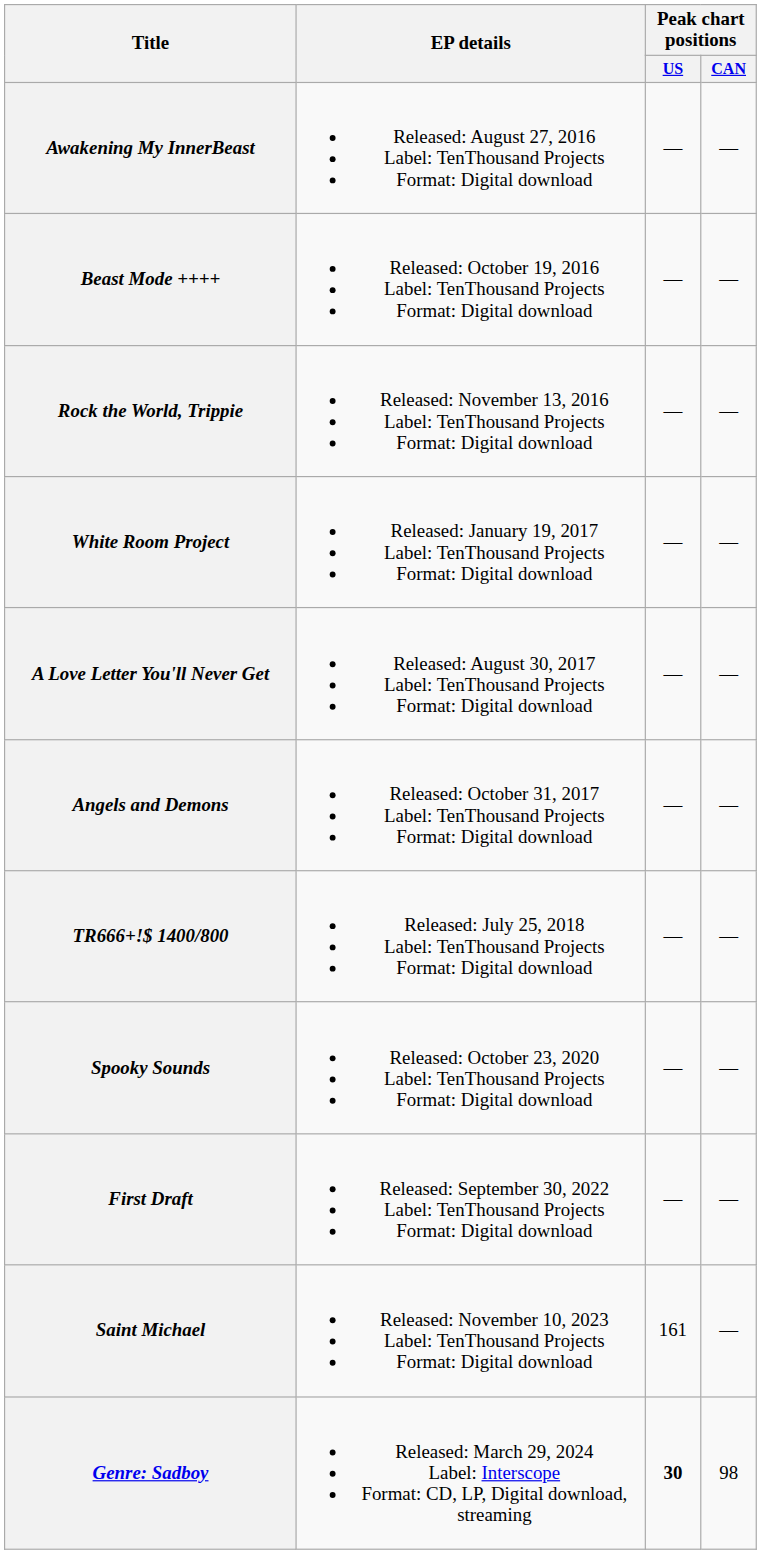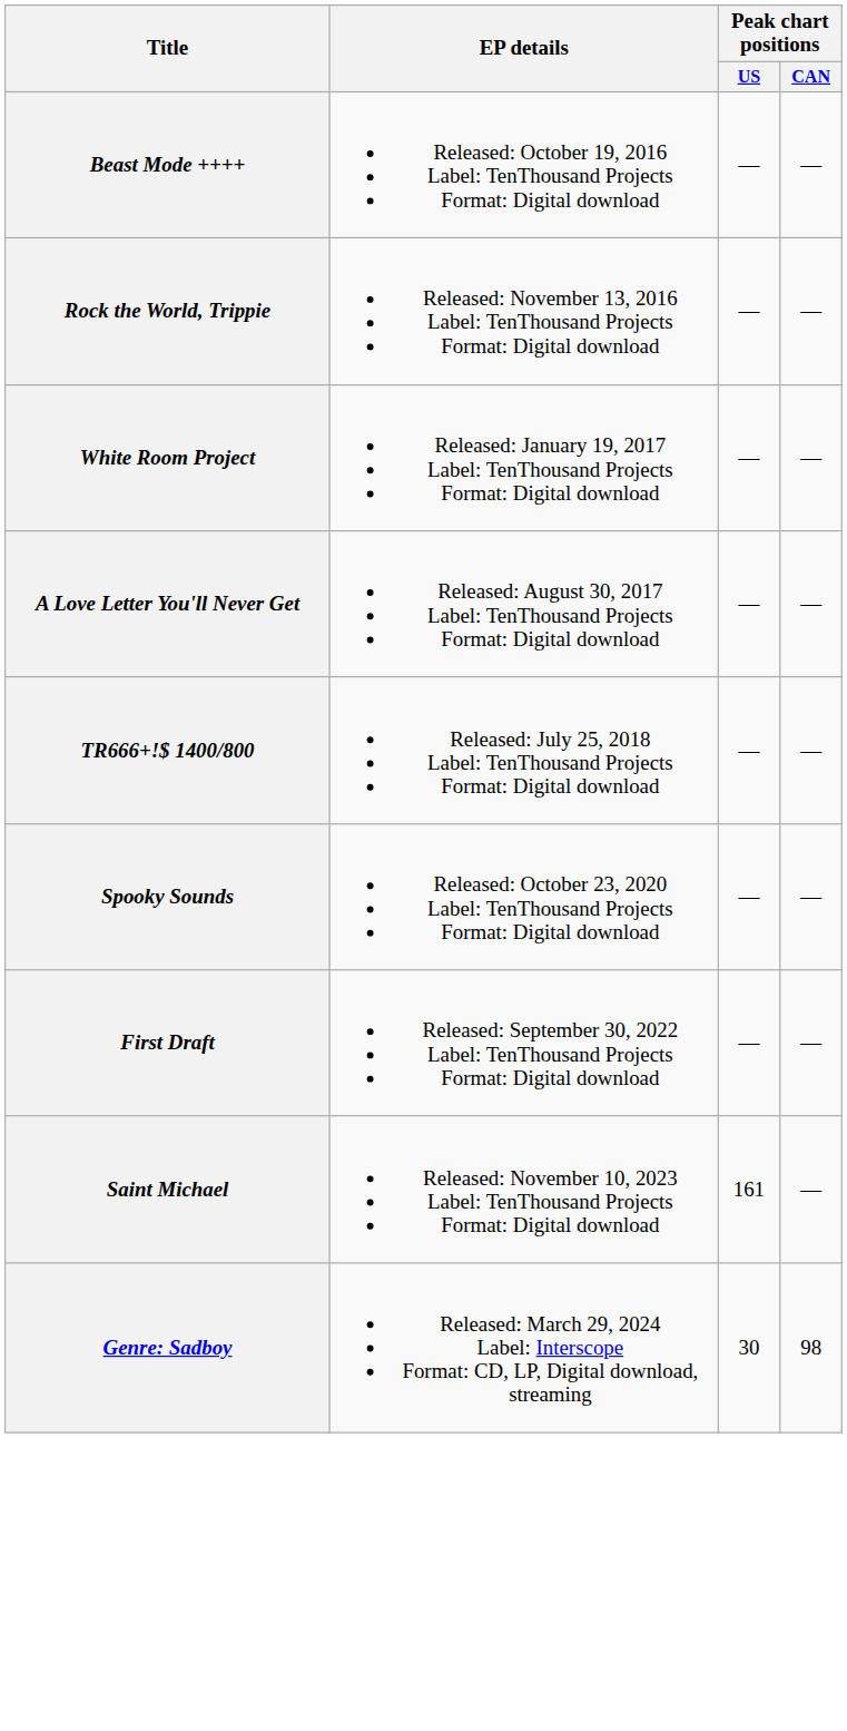- row: Awakening My InnerBeast | Released: August 27, 2016 Label: TenThousand Projects Format: Digital download | — | —
- row: Angels and Demons | Released: October 31, 2017 Label: TenThousand Projects Format: Digital download | — | —
Genre: Sadboy | Peak chart positions / US: bold -> normal
